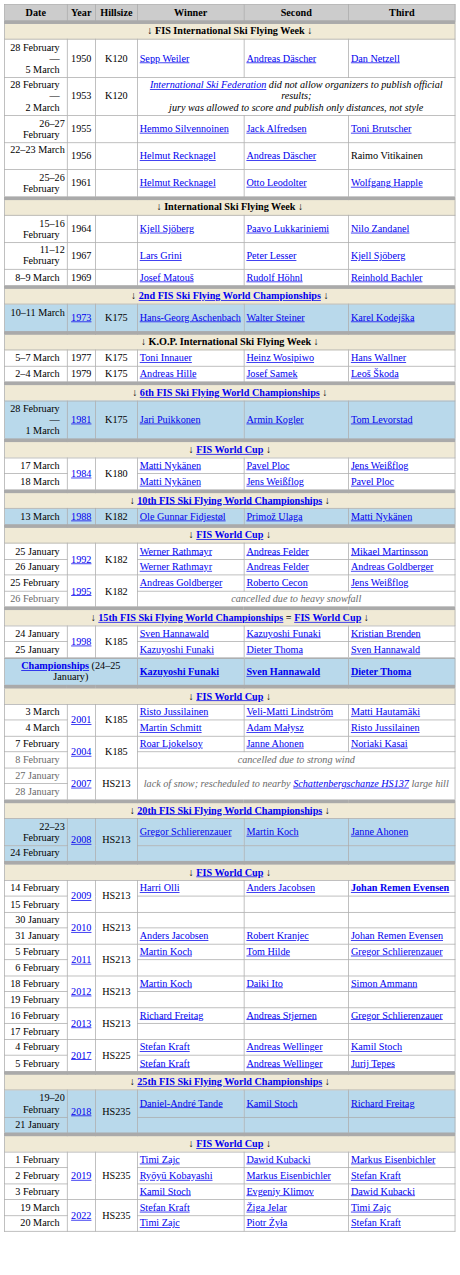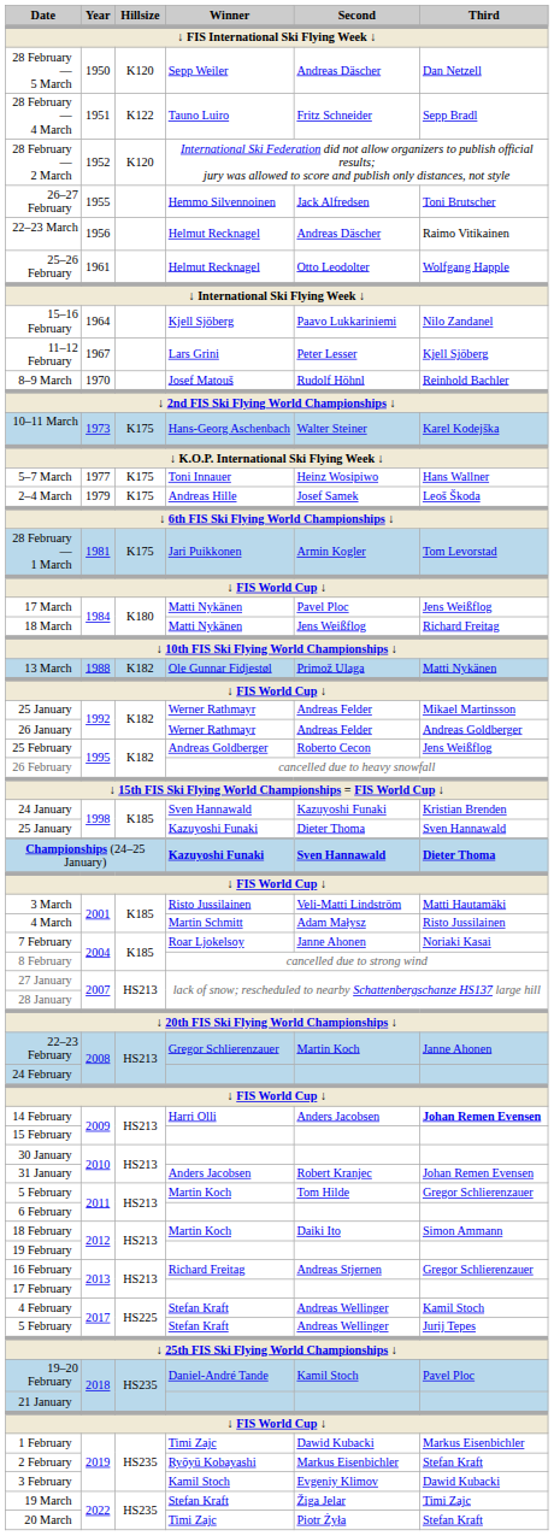+ row: 28 February — 4 March | 1951 | K122 | Tauno Luiro | Fritz Schneider | Sepp Bradl
28 February — 2 March | Year: 1953 -> 1952
8–9 March | Year: 1969 -> 1970
18 March | Third: Pavel Ploc -> Richard Freitag
19–20 February | Third: Richard Freitag -> Pavel Ploc
